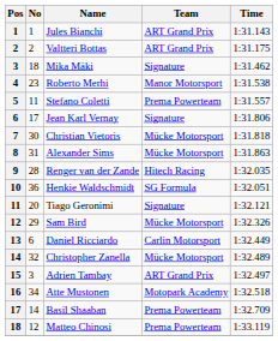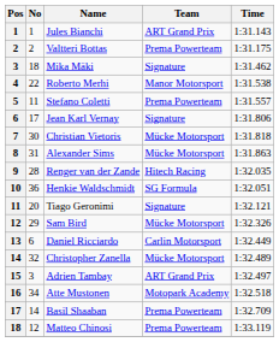Valtteri Bottas | Team: ART Grand Prix -> Prema Powerteam
Roberto Merhi | No: 23 -> 22
